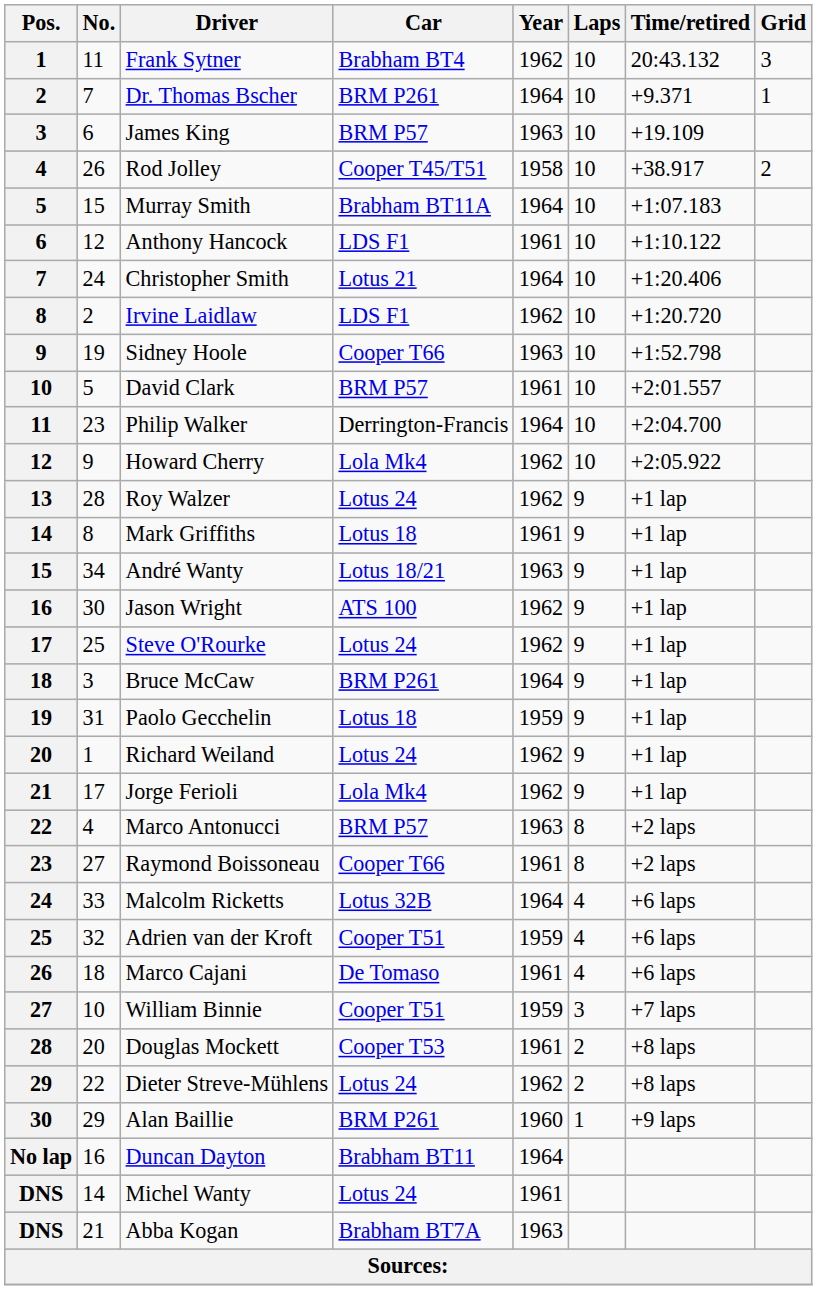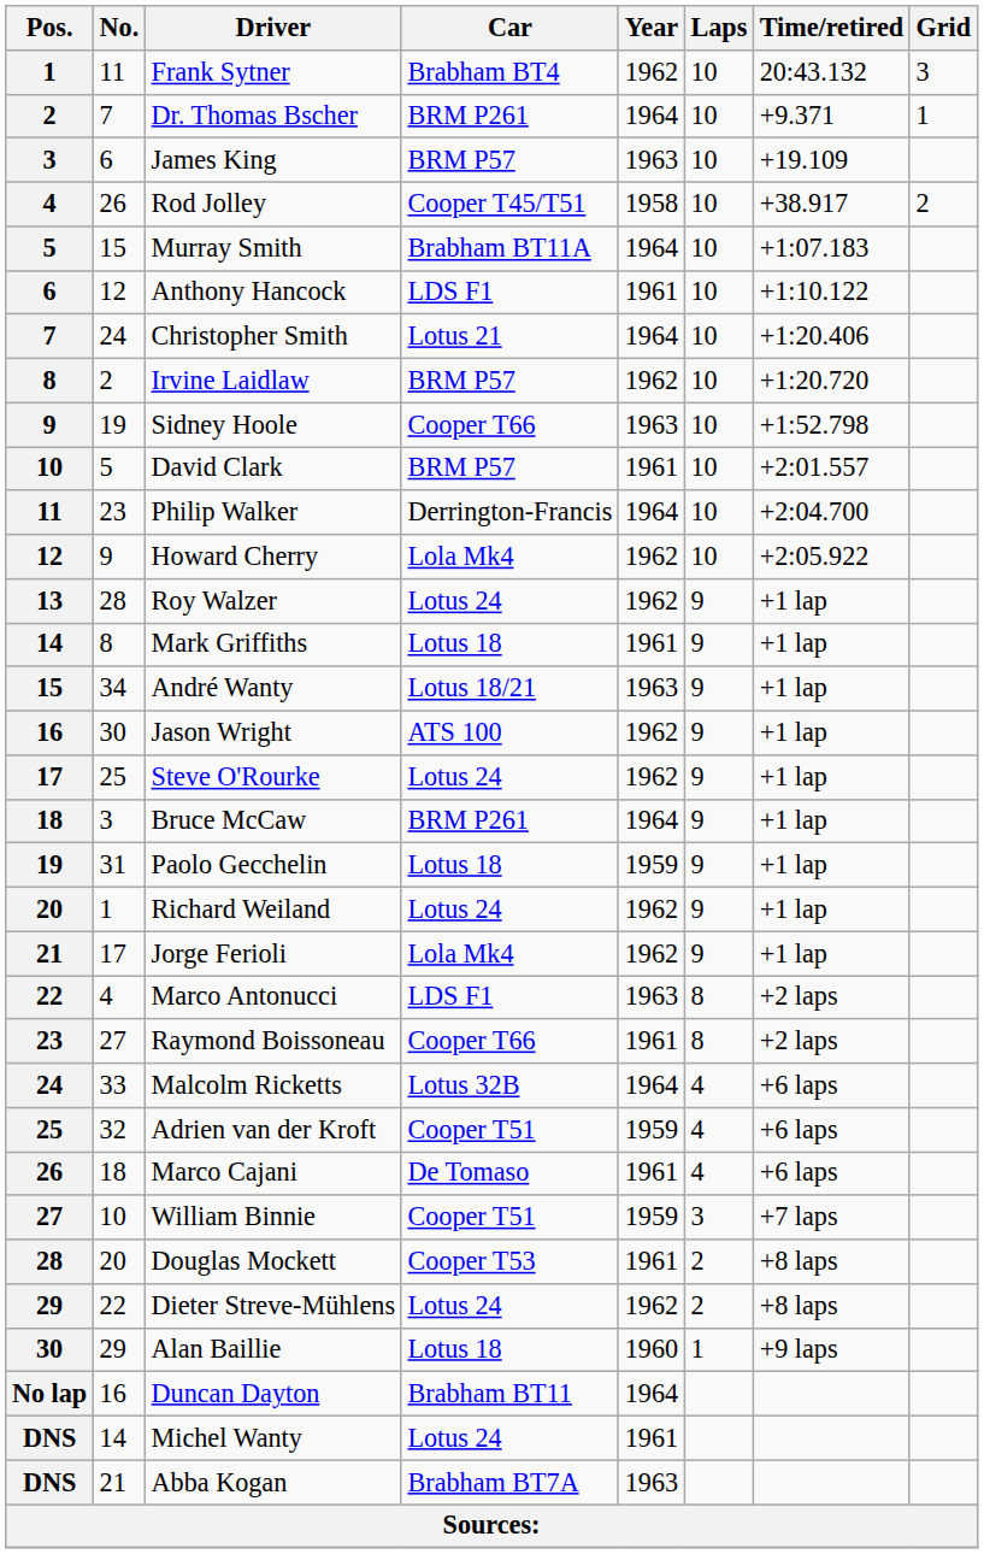Irvine Laidlaw | Car: LDS F1 -> BRM P57
Marco Antonucci | Car: BRM P57 -> LDS F1
Alan Baillie | Car: BRM P261 -> Lotus 18
